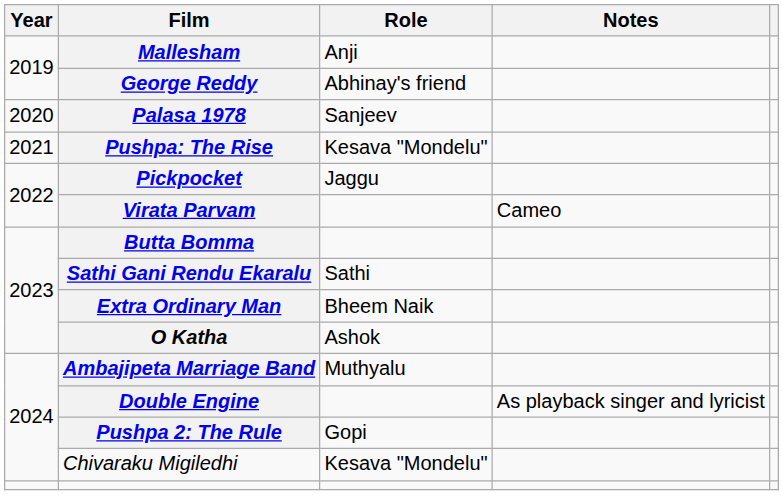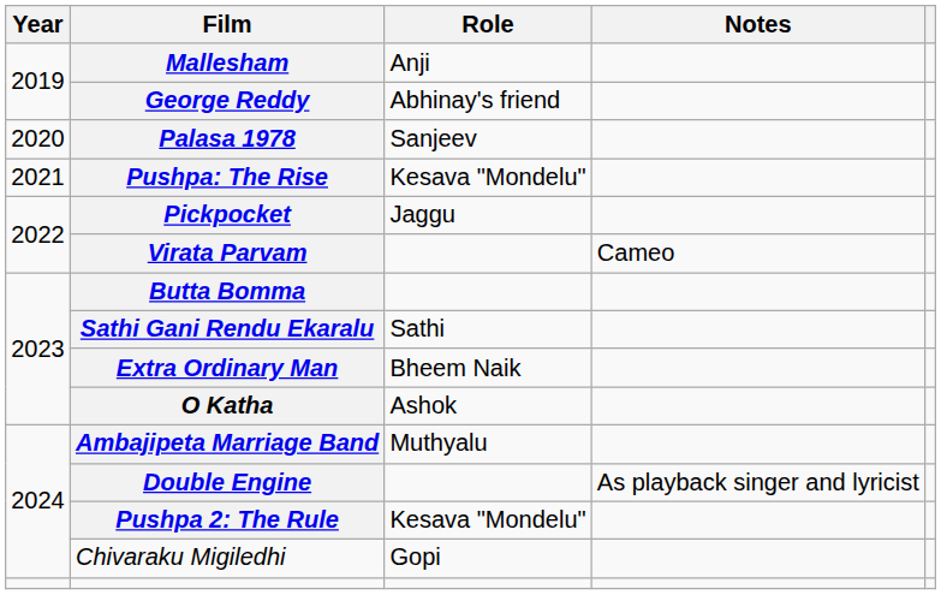Pushpa 2: The Rule | Role: Gopi -> Kesava "Mondelu"
Chivaraku Migiledhi | Role: Kesava "Mondelu" -> Gopi
